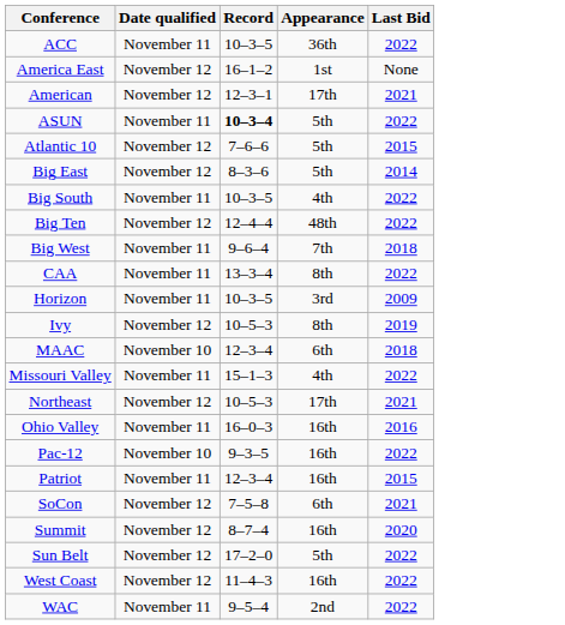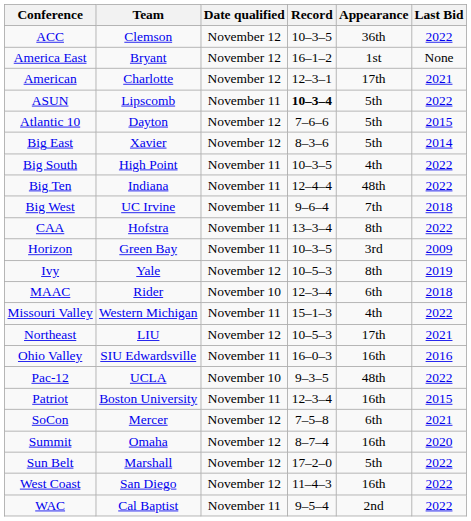+ column: Team | Clemson | Bryant | Charlotte | Lipscomb | Dayton | Xavier | High Point | Indiana | UC Irvine | Hofstra | Green Bay | Yale | Rider | Western Michigan | LIU | SIU Edwardsville | UCLA | Boston University | Mercer | Omaha | Marshall | San Diego | Cal Baptist
ACC | Date qualified: November 11 -> November 12
Big Ten | Date qualified: November 12 -> November 11
Pac-12 | Appearance: 16th -> 48th
